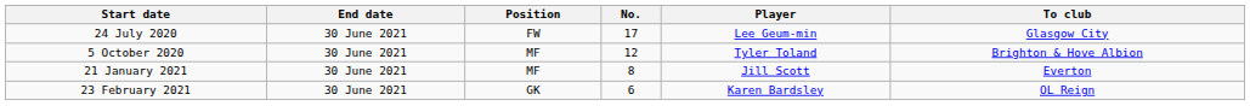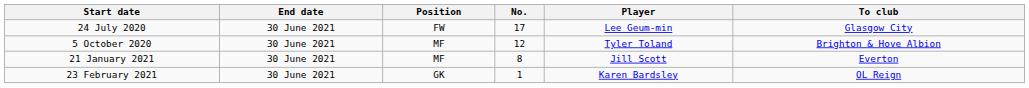23 February 2021 | No.: 6 -> 1
